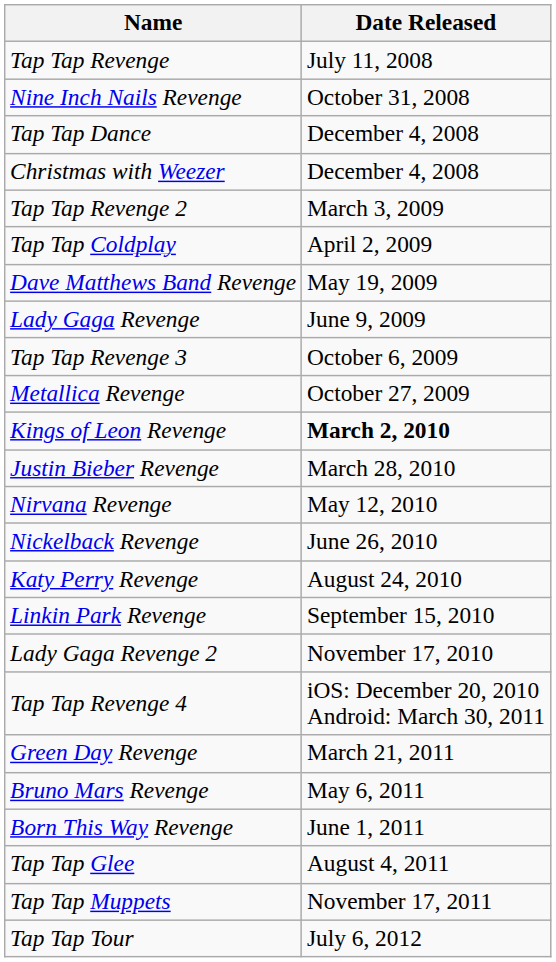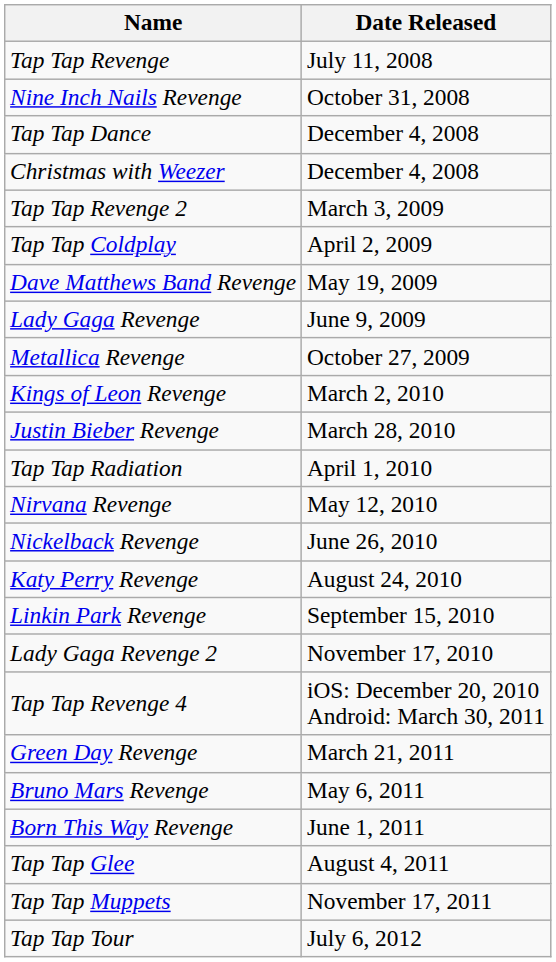- row: Tap Tap Revenge 3 | October 6, 2009
Kings of Leon Revenge | Date Released: bold -> normal
+ row: Tap Tap Radiation | April 1, 2010
